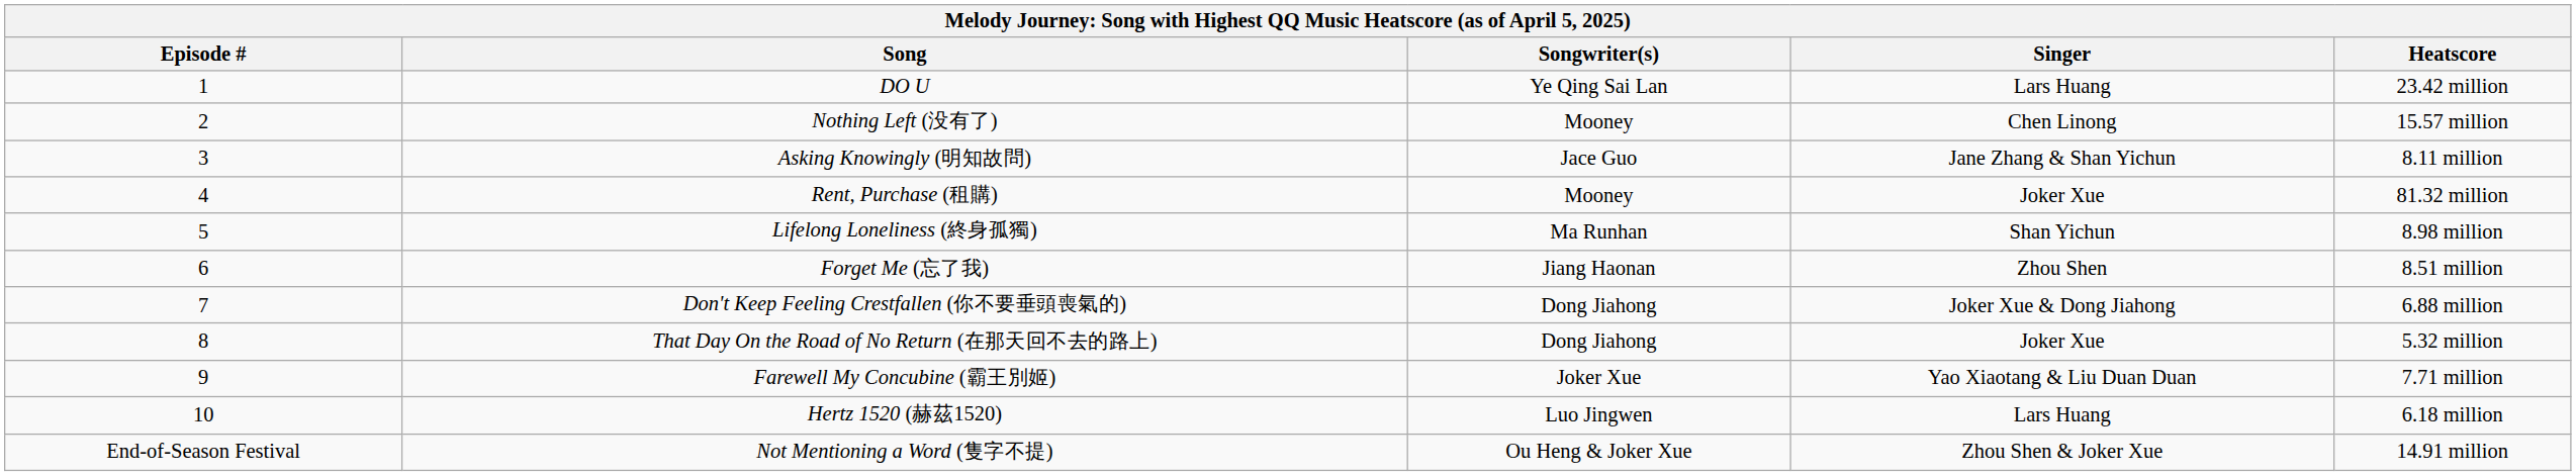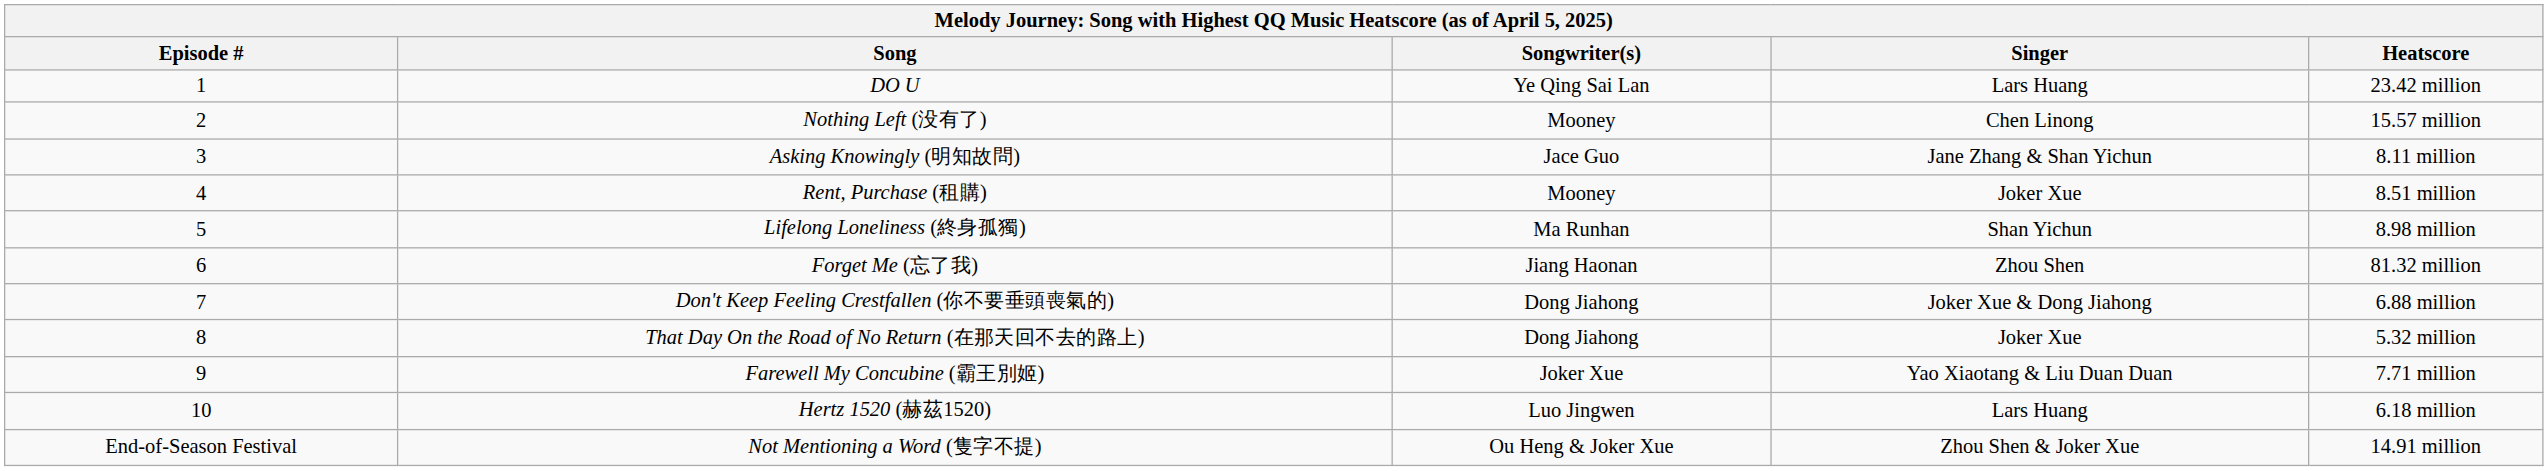Rent, Purchase (租購) | Heatscore: 81.32 million -> 8.51 million
Forget Me (忘了我) | Heatscore: 8.51 million -> 81.32 million
